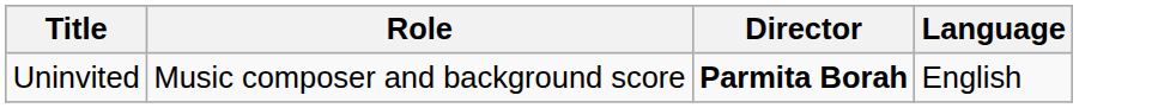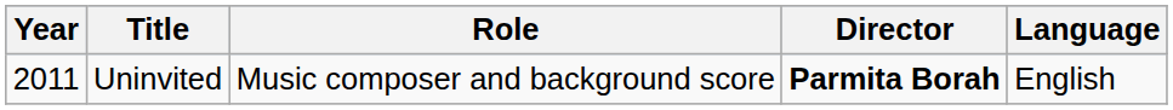+ column: Year | 2011
